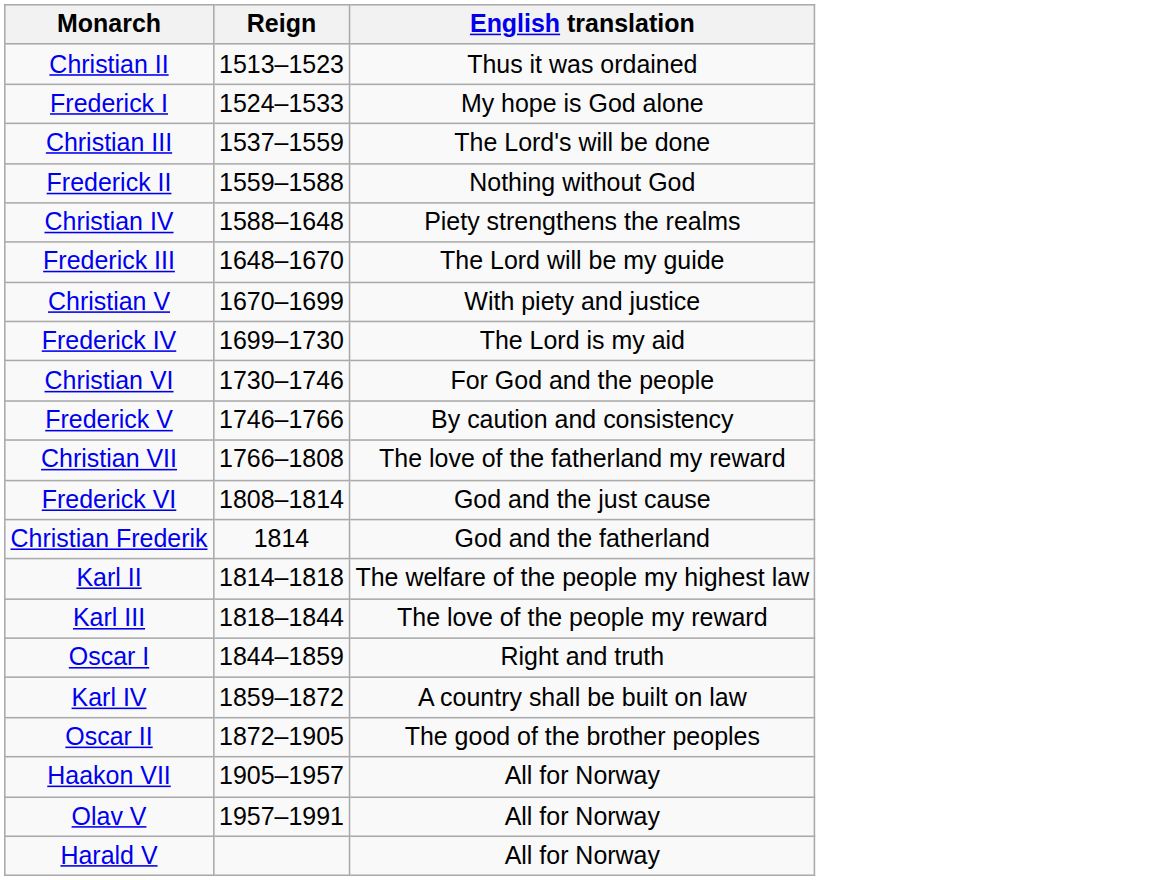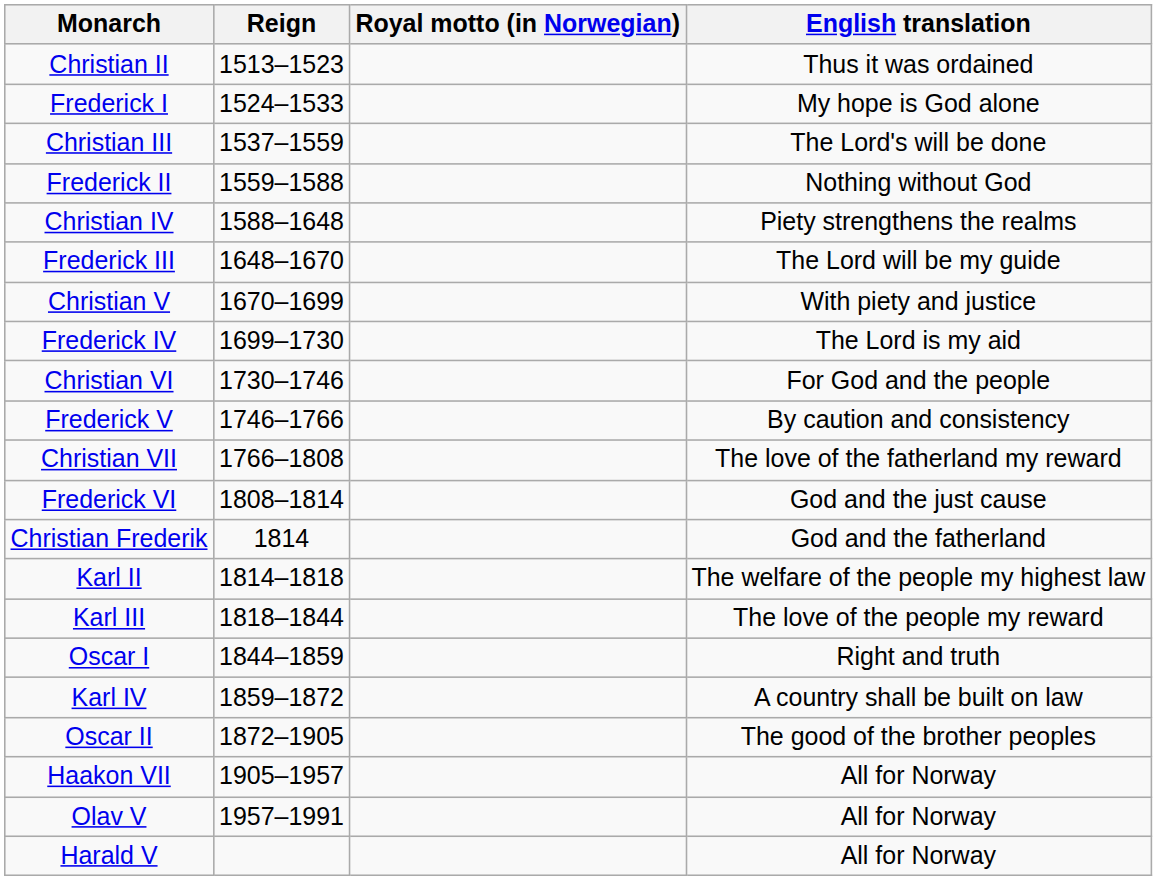+ column: Royal motto (in Norwegian)
